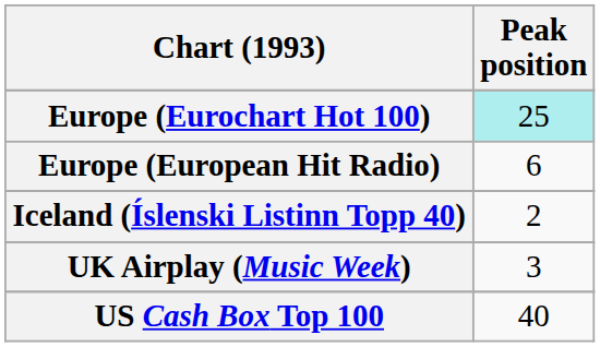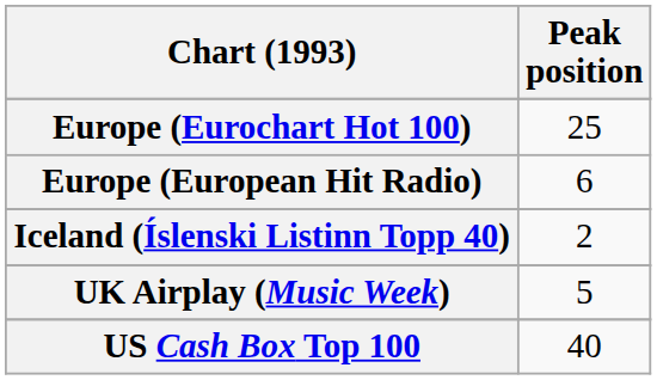Europe (Eurochart Hot 100) | Peak position: paleturquoise background -> no background
UK Airplay (Music Week) | Peak position: 3 -> 5
